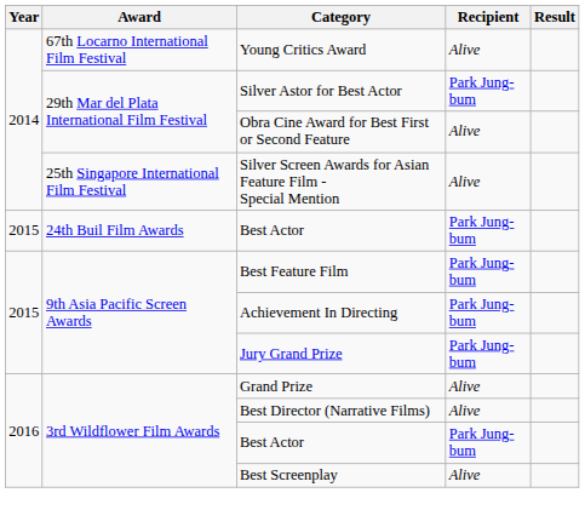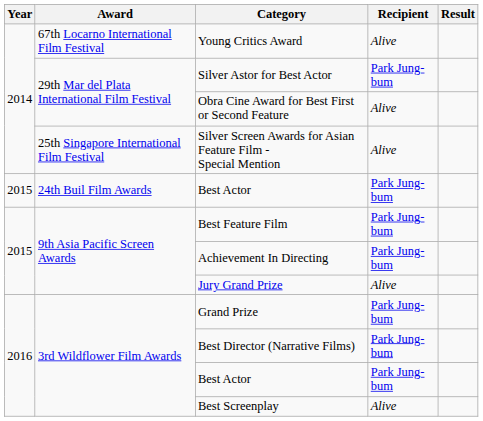Jury Grand Prize | Recipient: Park Jung-bum -> Alive
Grand Prize | Recipient: Alive -> Park Jung-bum
Best Director (Narrative Films) | Recipient: Alive -> Park Jung-bum
